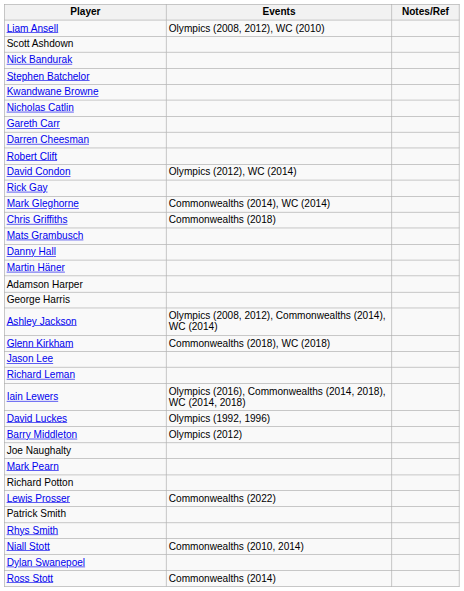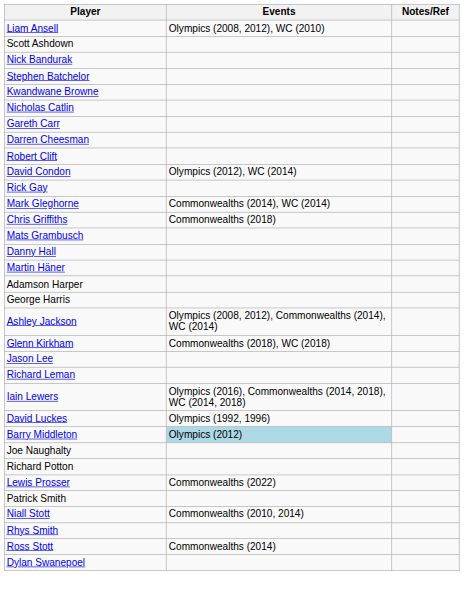Barry Middleton | Events: no background -> lightblue background
- row: Mark Pearn
rows swapped: Rhys Smith <-> Niall Stott
rows swapped: Ross Stott <-> Dylan Swanepoel
